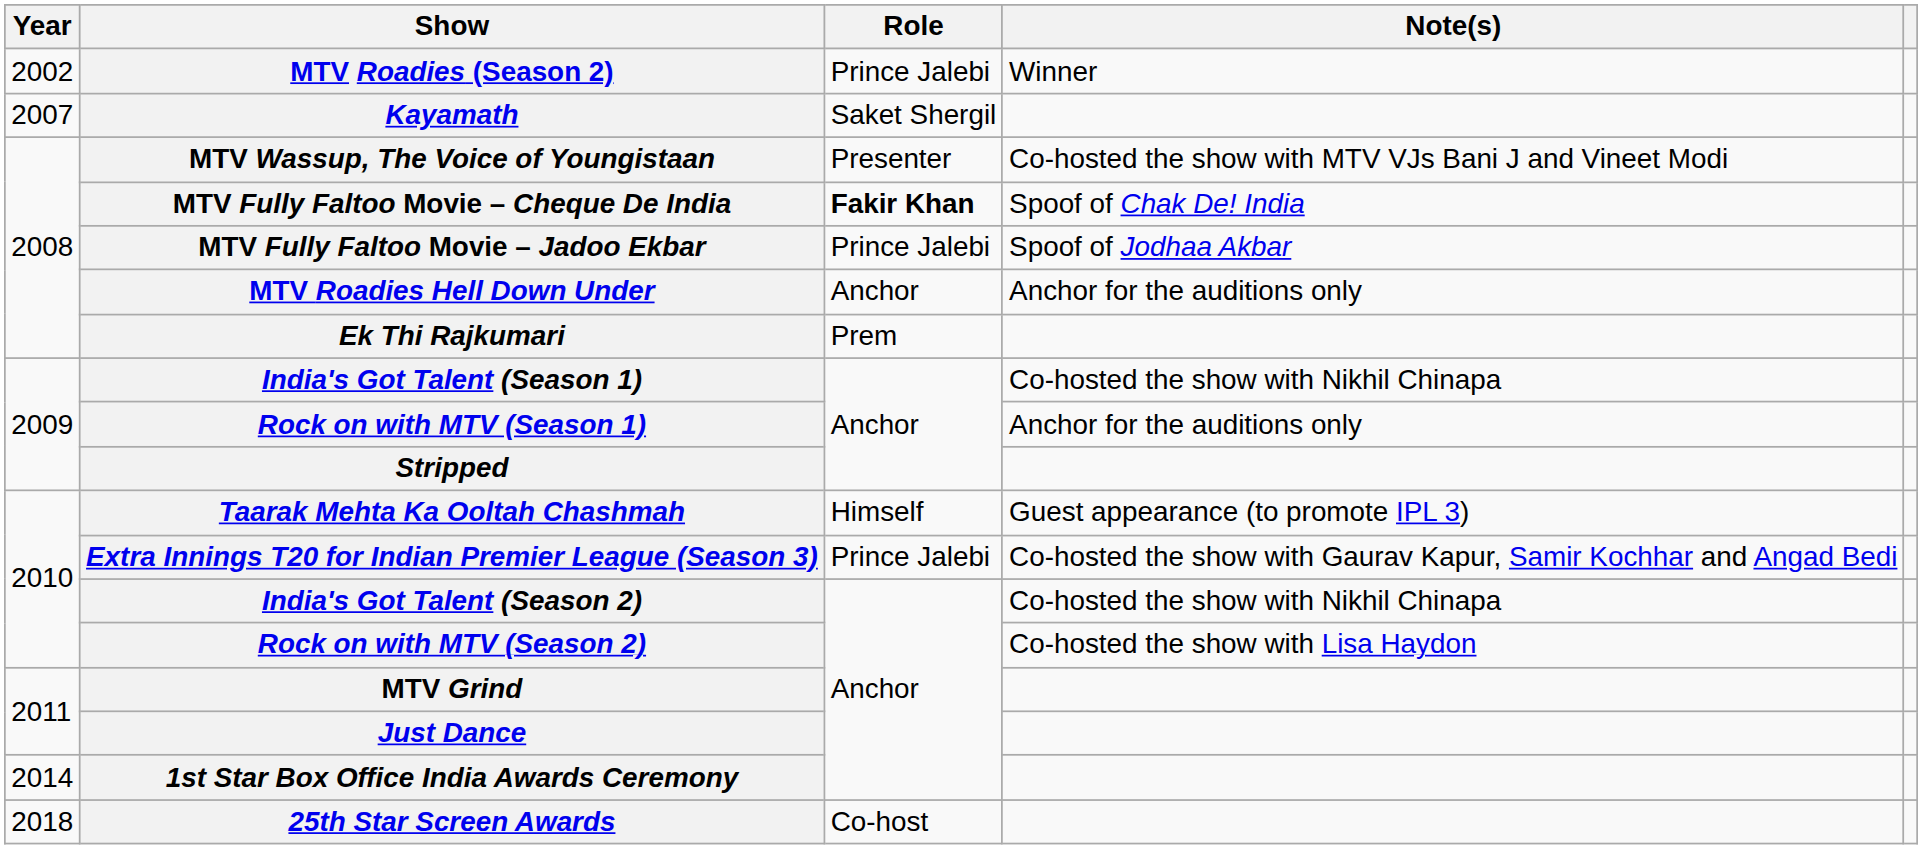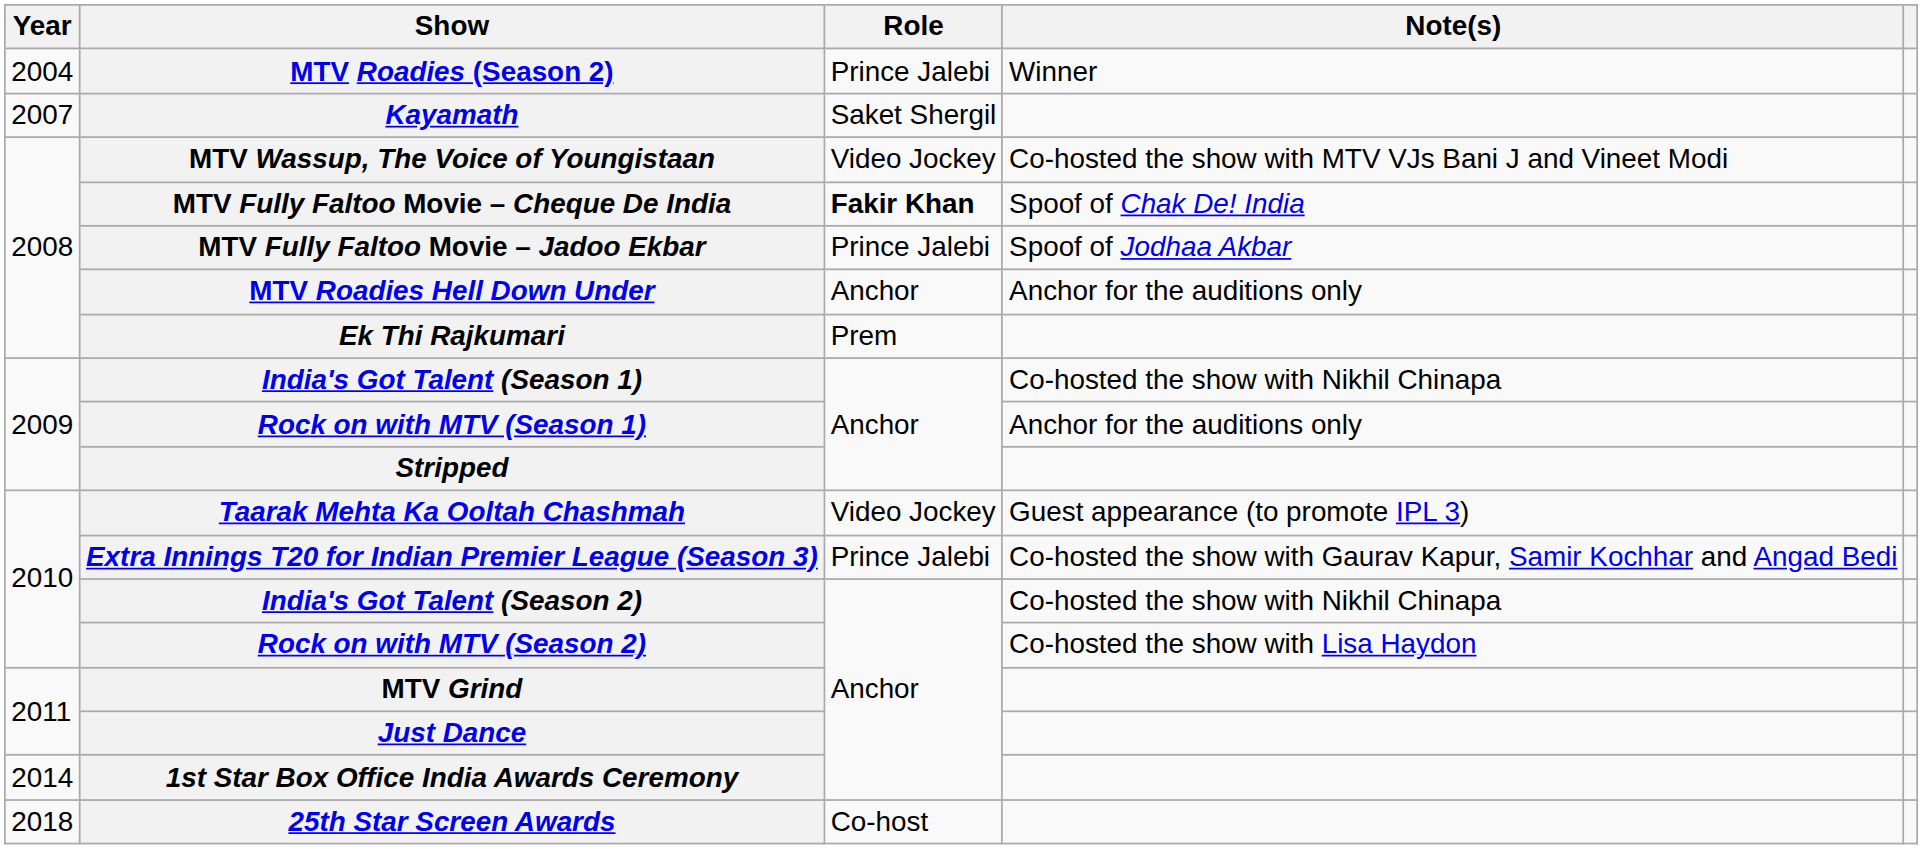MTV Roadies (Season 2) | Year: 2002 -> 2004
MTV Wassup, The Voice of Youngistaan | Role: Presenter -> Video Jockey
Taarak Mehta Ka Ooltah Chashmah | Role: Himself -> Video Jockey
